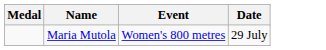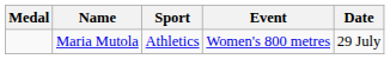+ column: Sport | Athletics
